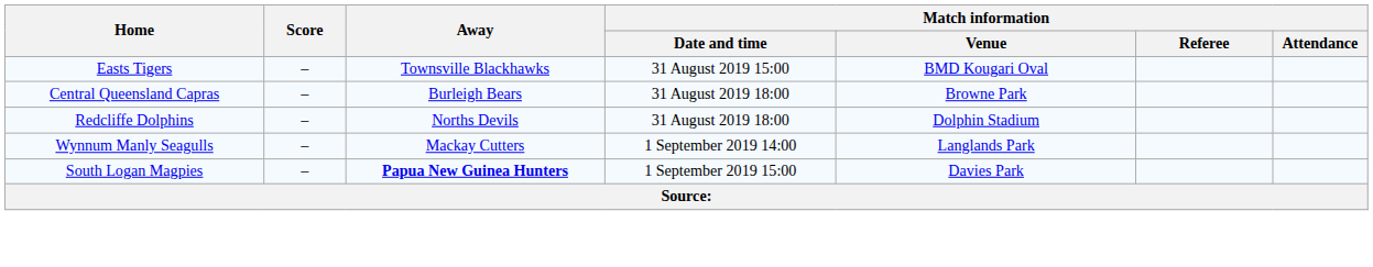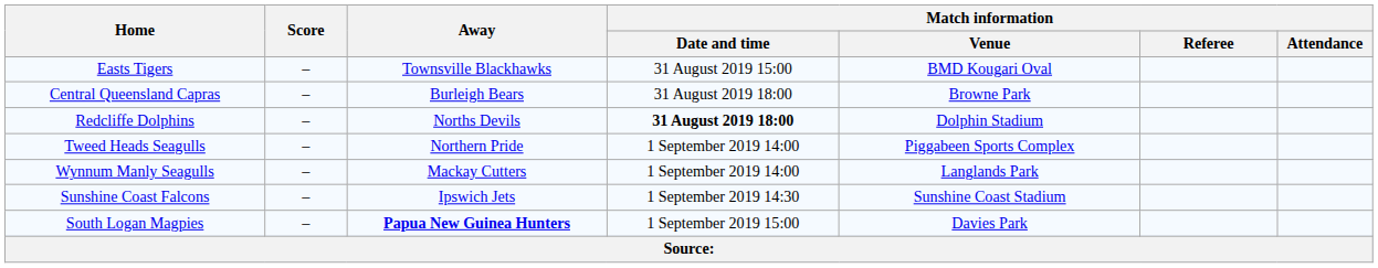Redcliffe Dolphins | Match information / Date and time: normal -> bold
+ row: Tweed Heads Seagulls | – | Northern Pride | 1 September 2019 14:00 | Piggabeen Sports Complex
+ row: Sunshine Coast Falcons | – | Ipswich Jets | 1 September 2019 14:30 | Sunshine Coast Stadium
